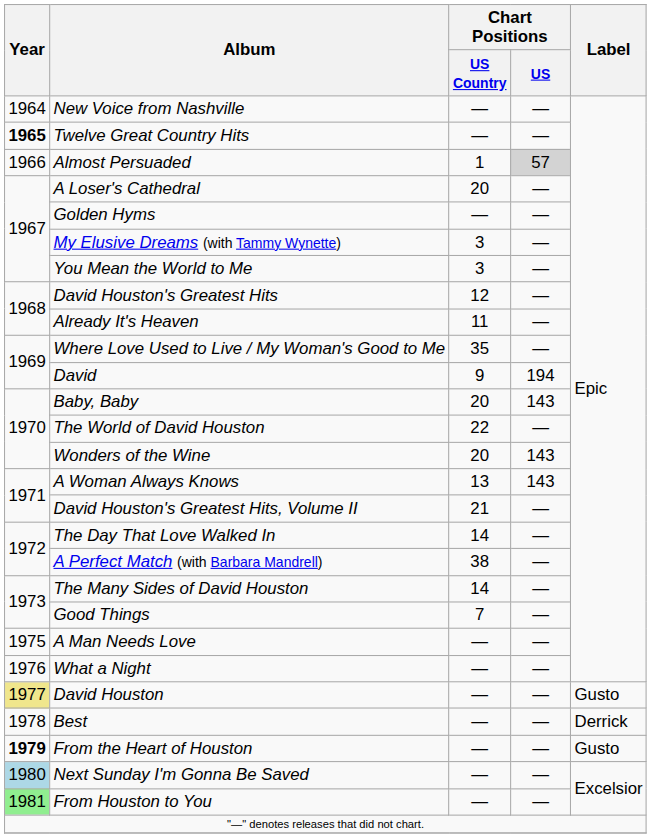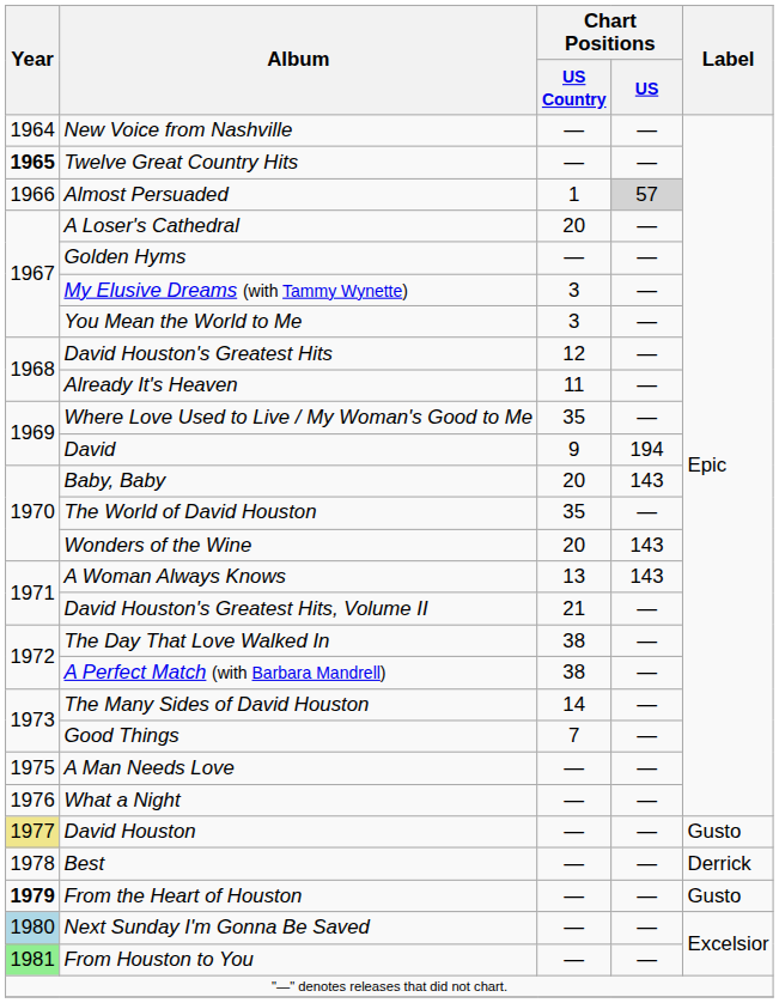The World of David Houston | Chart Positions / US Country: 22 -> 35
The Day That Love Walked In | Chart Positions / US Country: 14 -> 38
